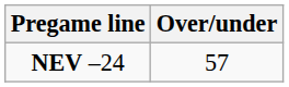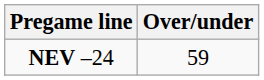NEV –24 | Over/under: 57 -> 59
